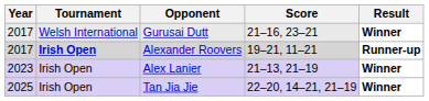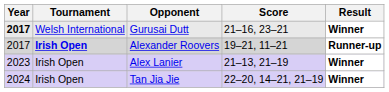Gurusai Dutt | Year: normal -> bold
Tan Jia Jie | Year: 2025 -> 2024
